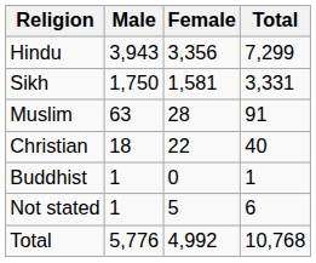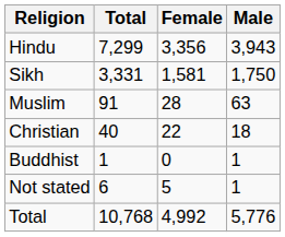columns swapped: Total <-> Male
